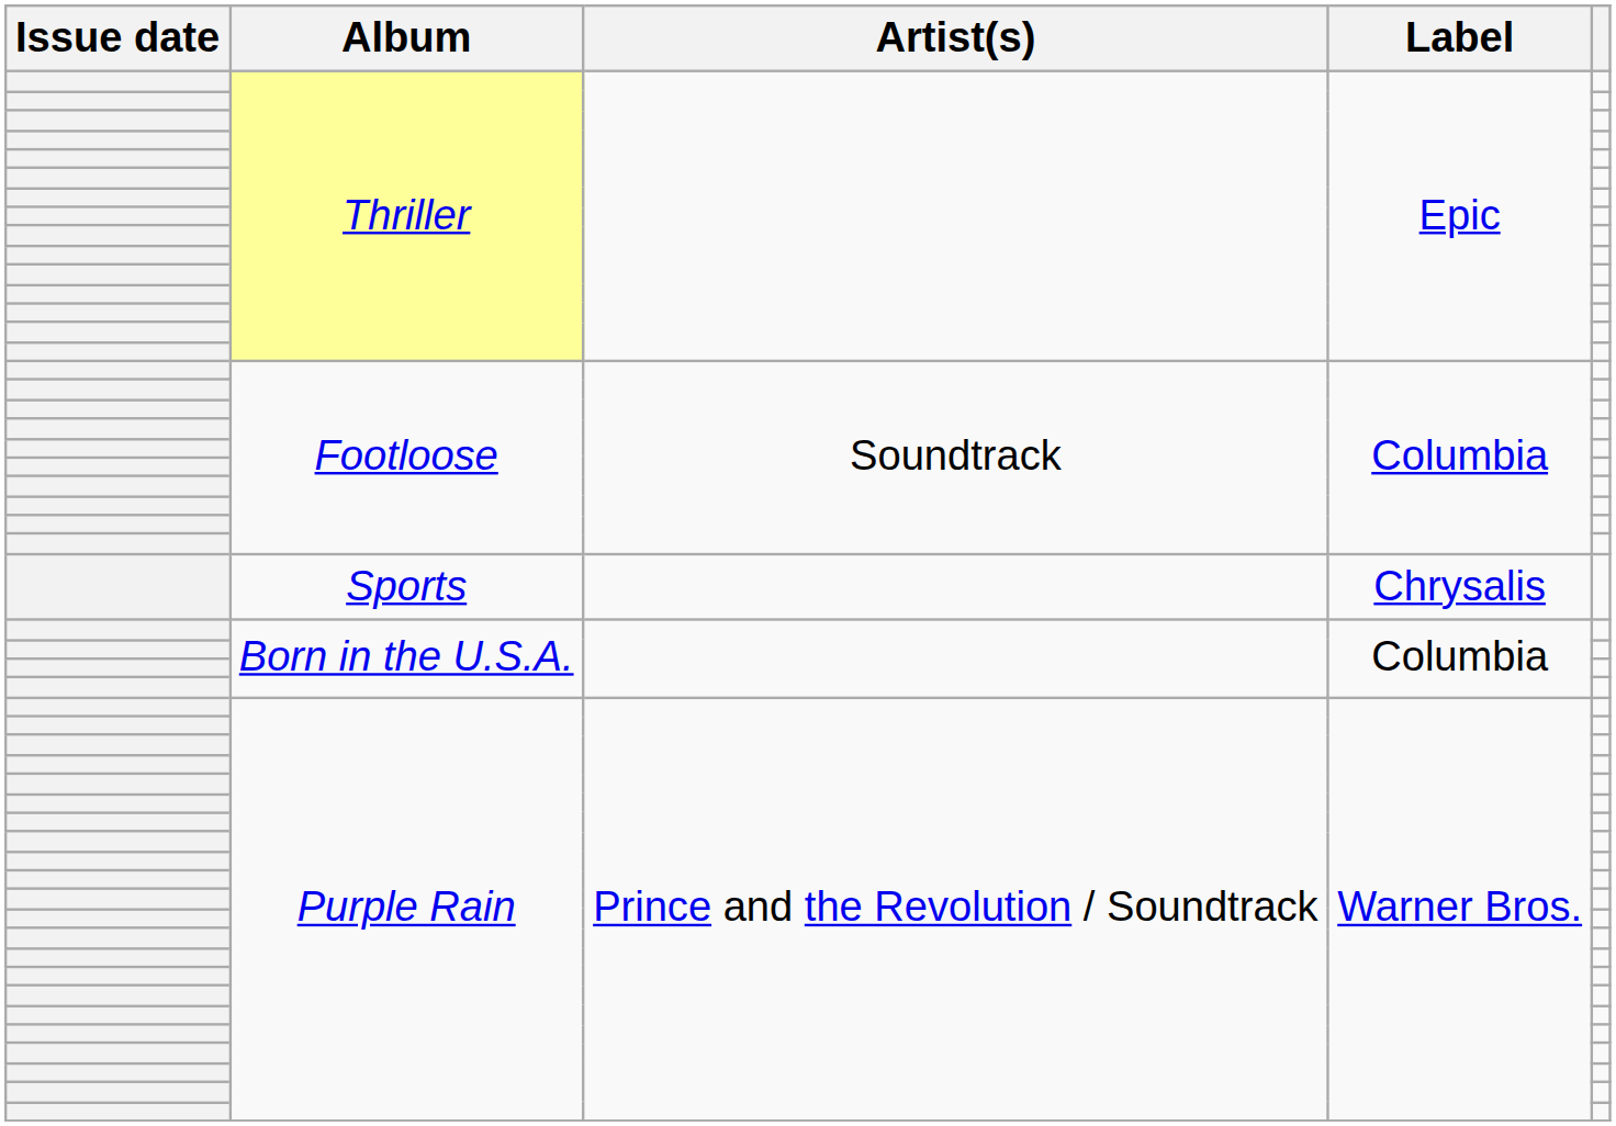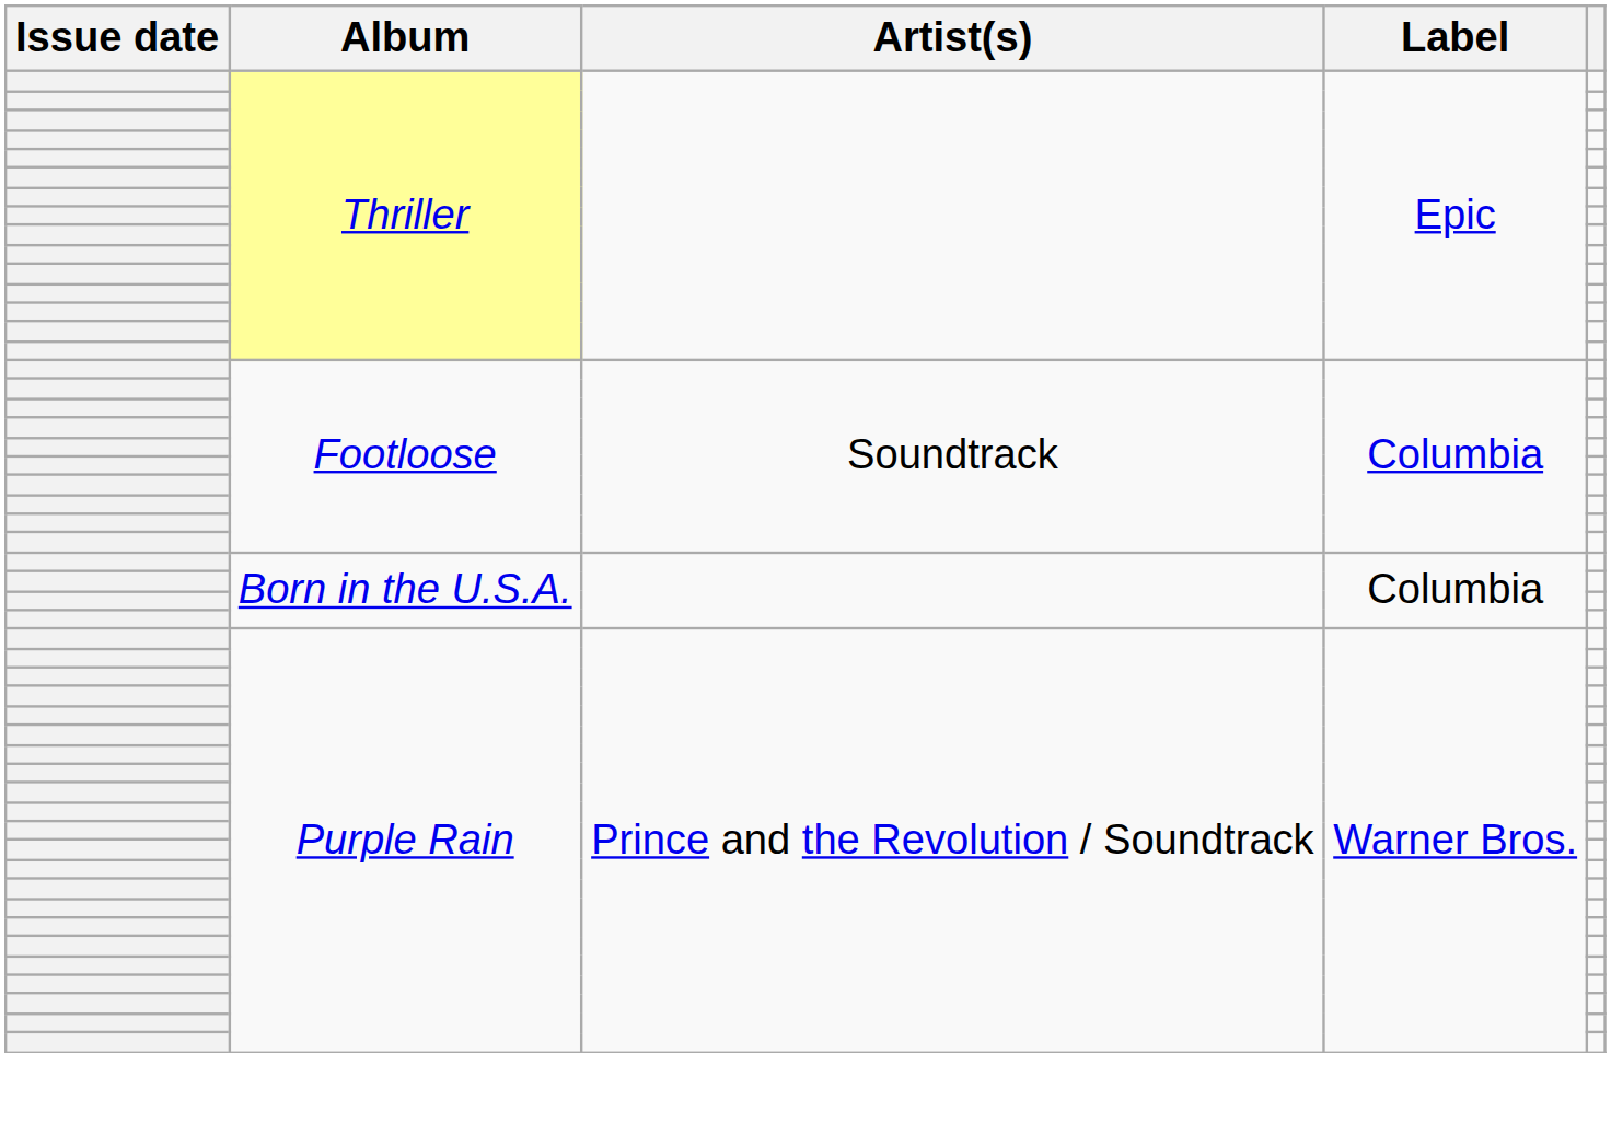- row: Sports | Chrysalis
